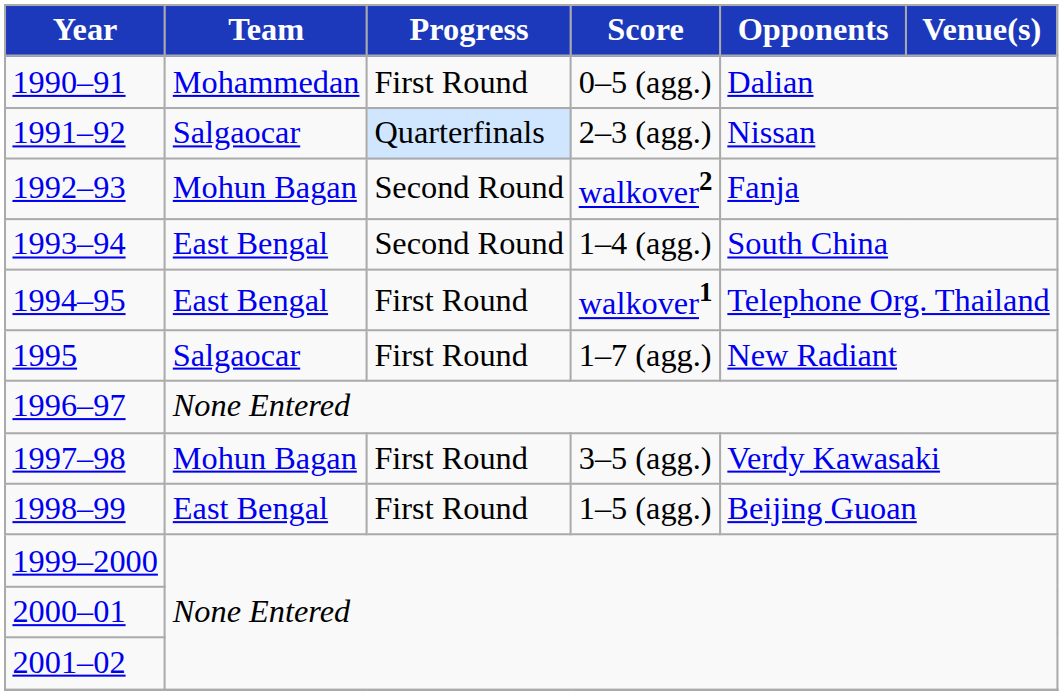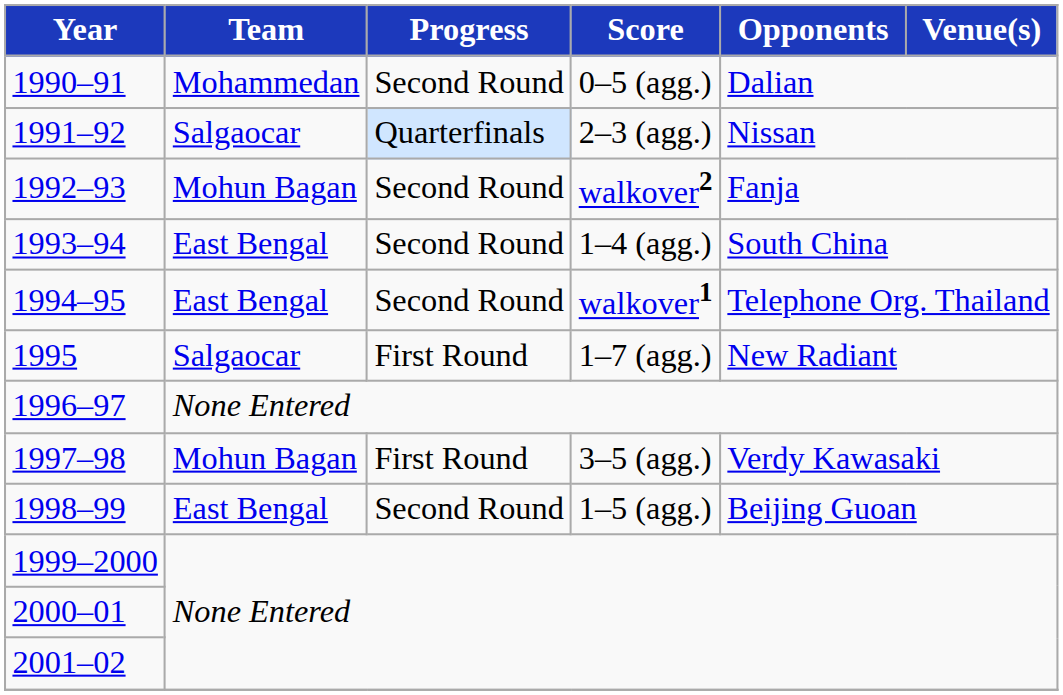1990–91 | Progress: First Round -> Second Round
1994–95 | Progress: First Round -> Second Round
1998–99 | Progress: First Round -> Second Round
